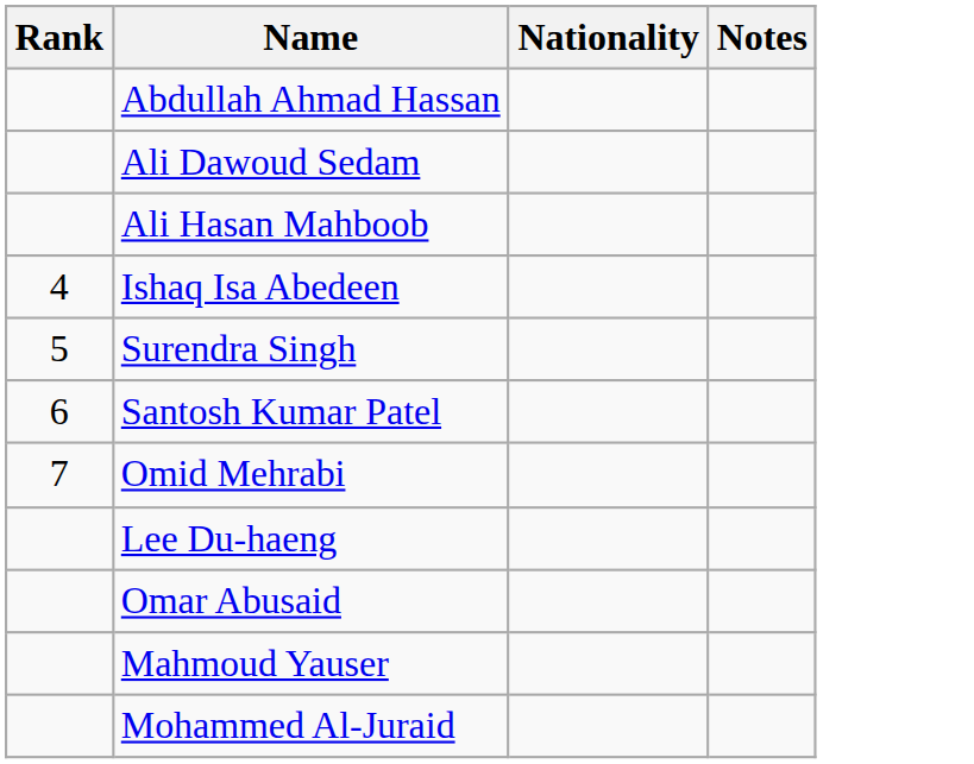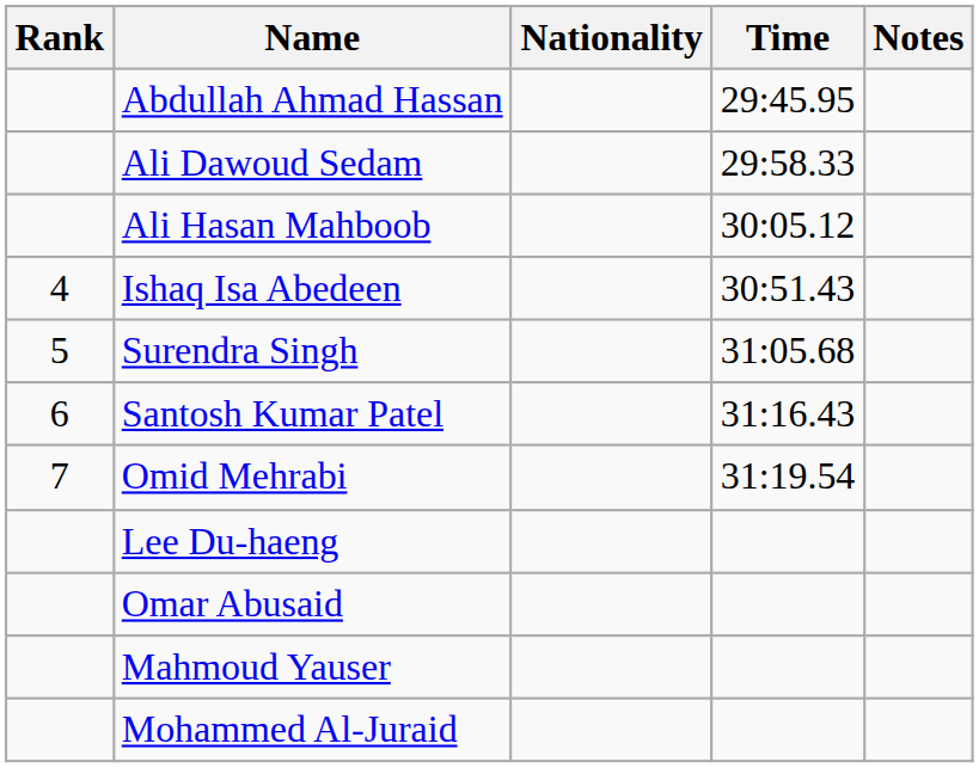+ column: Time | 29:45.95 | 29:58.33 | 30:05.12 | 30:51.43 | 31:05.68 | 31:16.43 | 31:19.54
